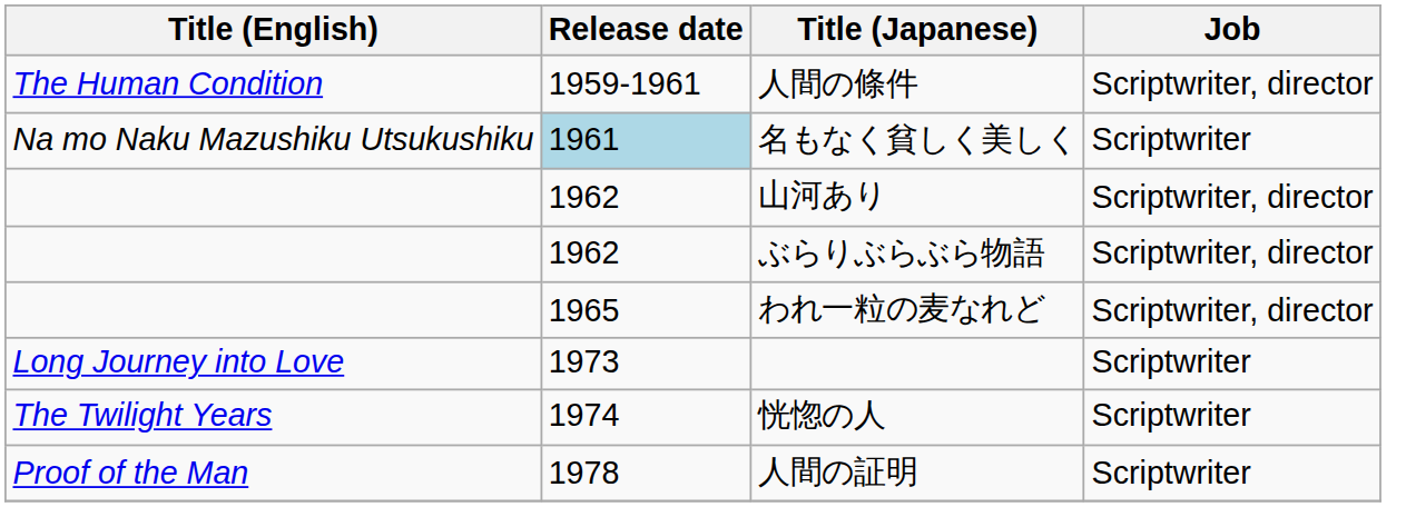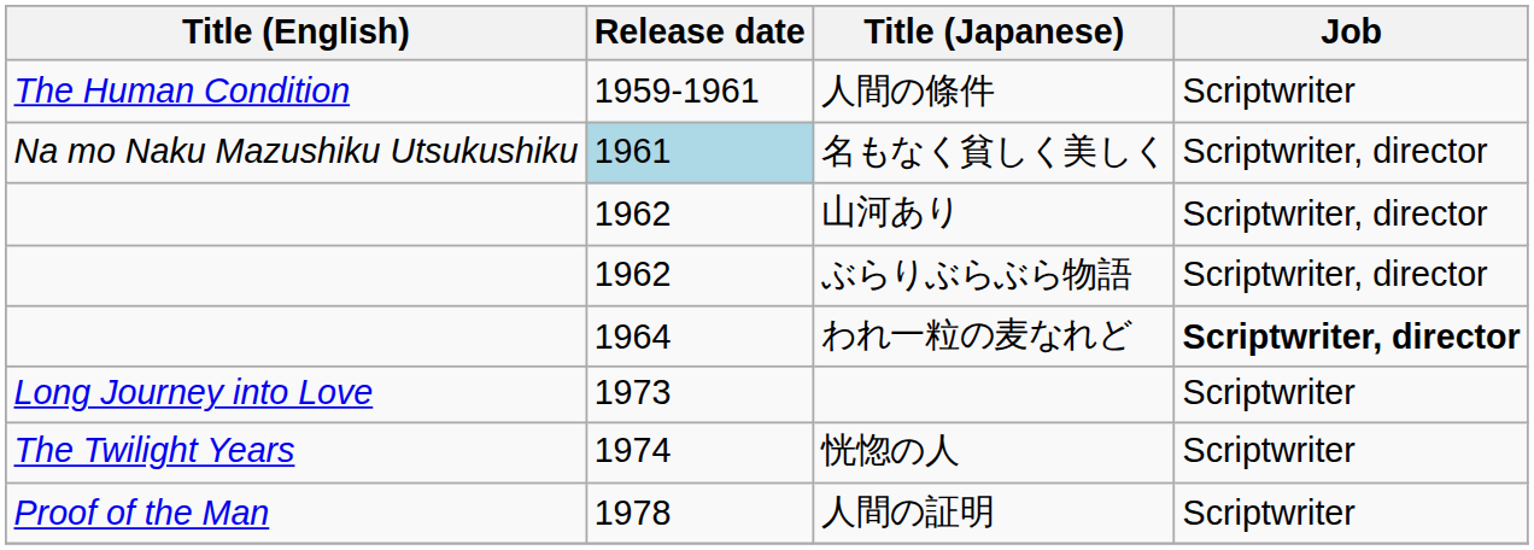人間の條件 | Job: Scriptwriter, director -> Scriptwriter
名もなく貧しく美しく | Job: Scriptwriter -> Scriptwriter, director
われ一粒の麦なれど | Release date: 1965 -> 1964
われ一粒の麦なれど | Job: normal -> bold
